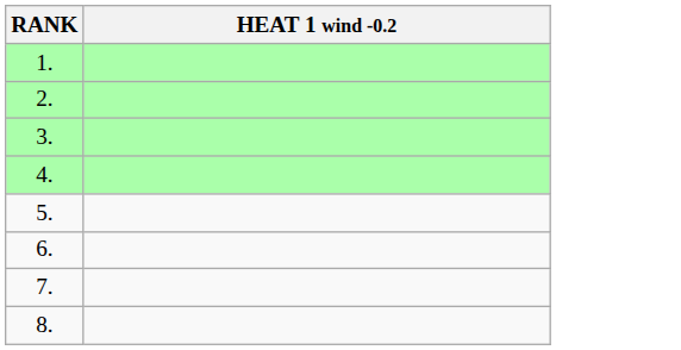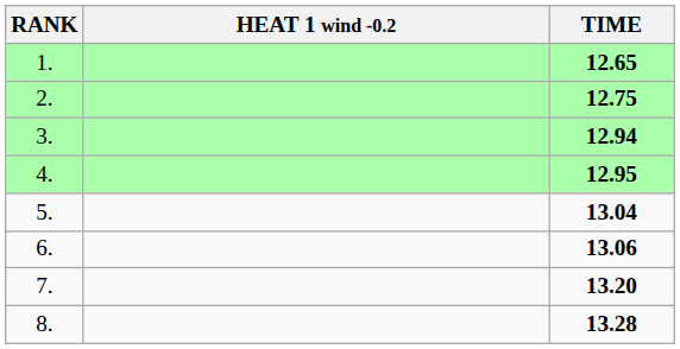+ column: TIME | 12.65 | 12.75 | 12.94 | 12.95 | 13.04 | 13.06 | 13.20 | 13.28
